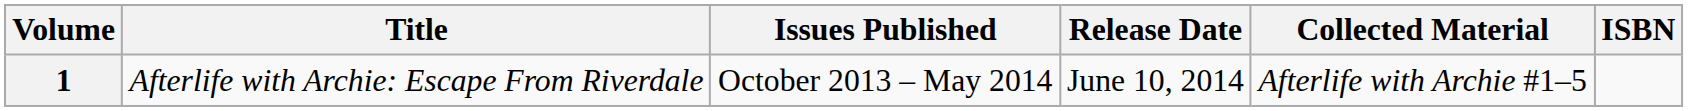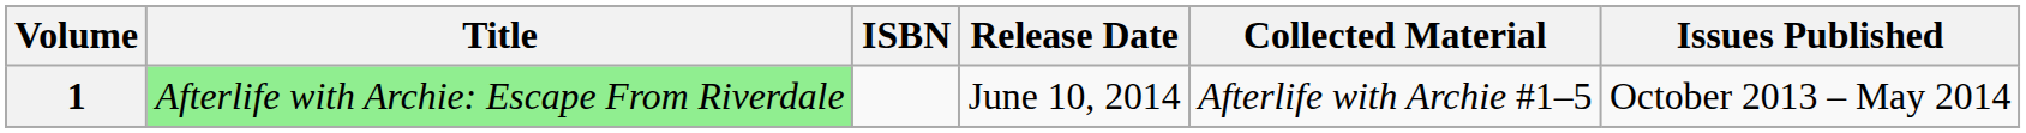columns swapped: ISBN <-> Issues Published
1 | Title: no background -> lightgreen background
